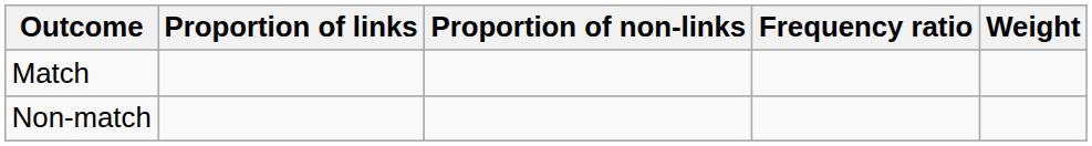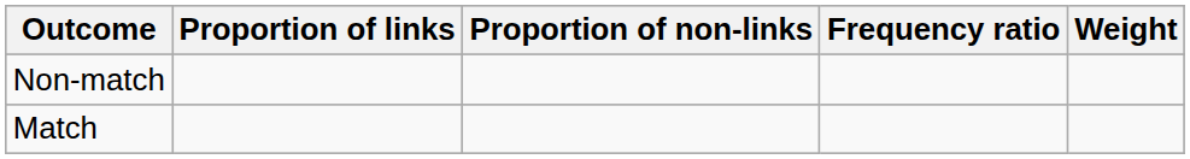rows swapped: Match <-> Non-match
